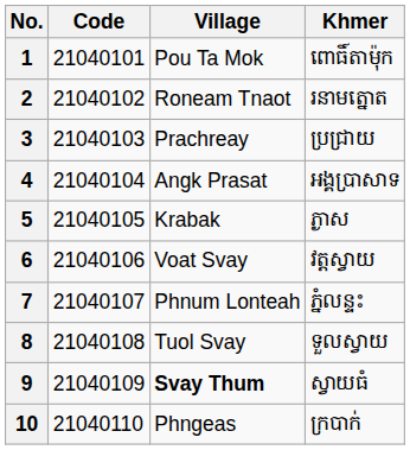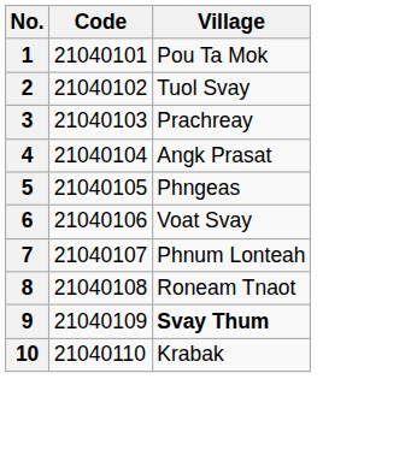- column: Khmer | ពោធិ៍តាម៉ុក | រនាមត្នោត | ប្រជ្រាយ | អង្គប្រាសាទ | ភ្ងាស | វត្ដស្វាយ | ភ្នំលន្ទះ | ទួលស្វាយ | ស្វាយធំ | ក្របាក់
2 | Village: Roneam Tnaot -> Tuol Svay
5 | Village: Krabak -> Phngeas
8 | Village: Tuol Svay -> Roneam Tnaot
10 | Village: Phngeas -> Krabak
